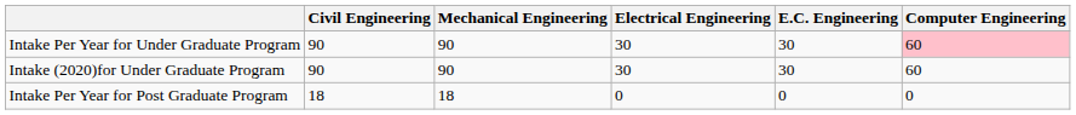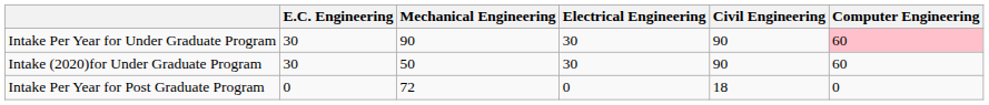columns swapped: Civil Engineering <-> E.C. Engineering
Intake (2020)for Under Graduate Program | Mechanical Engineering: 90 -> 50
Intake Per Year for Post Graduate Program | Mechanical Engineering: 18 -> 72
